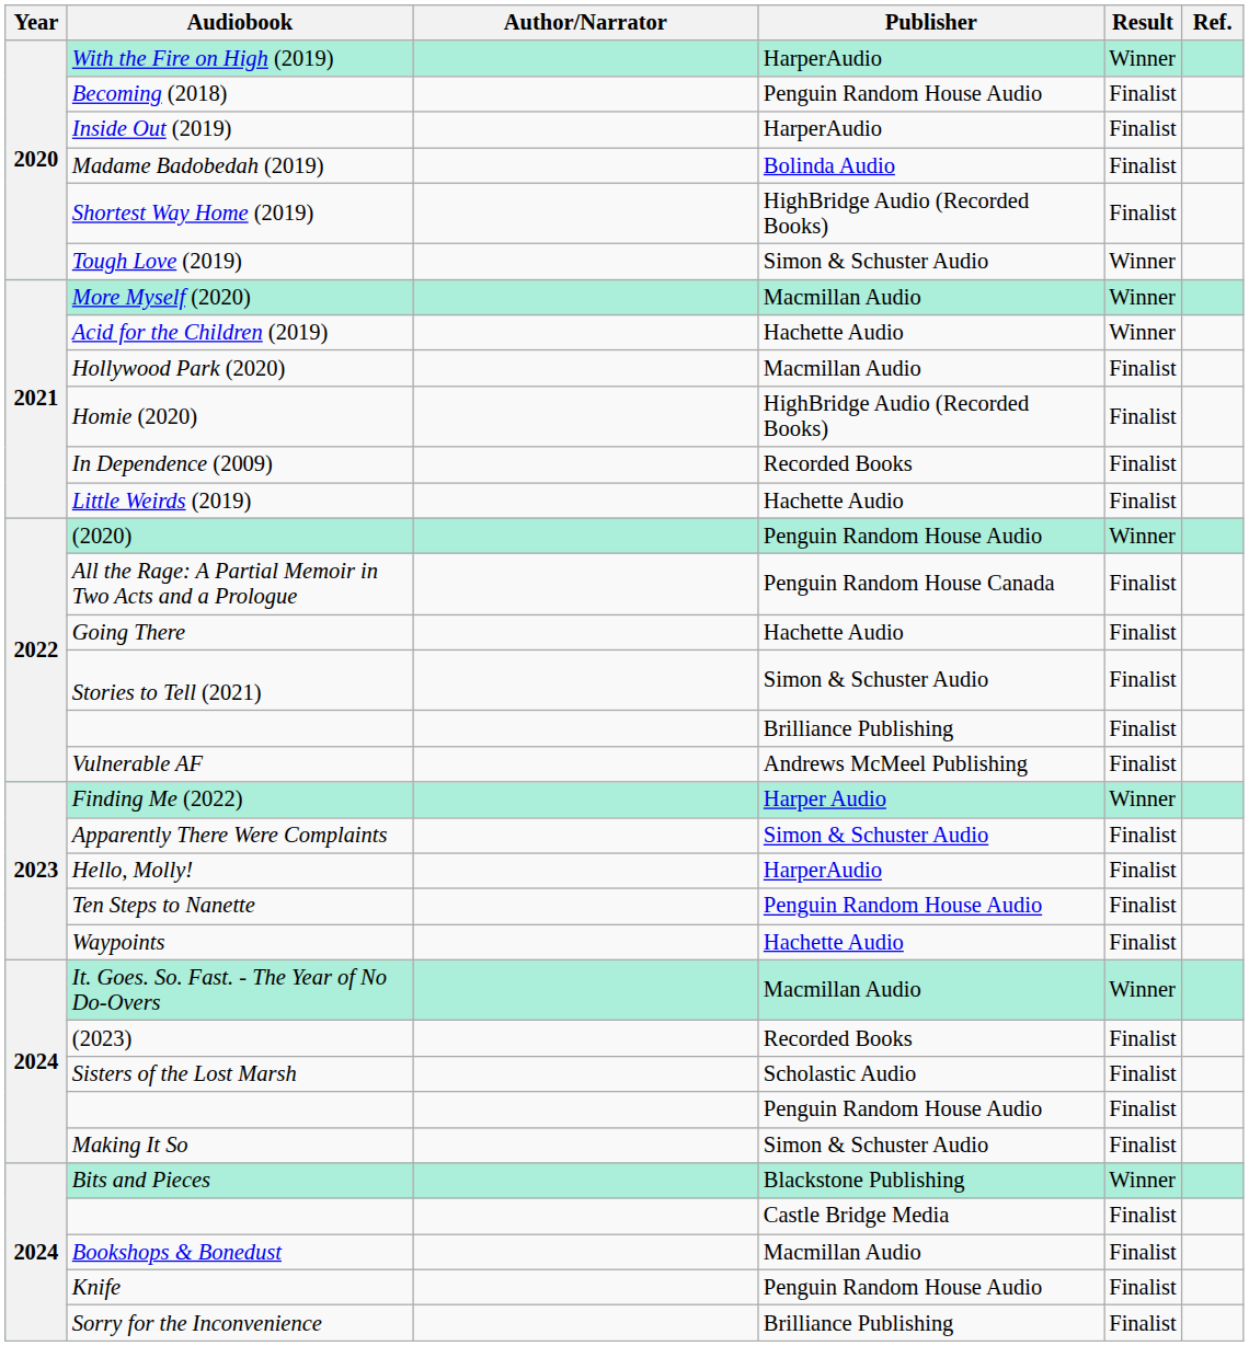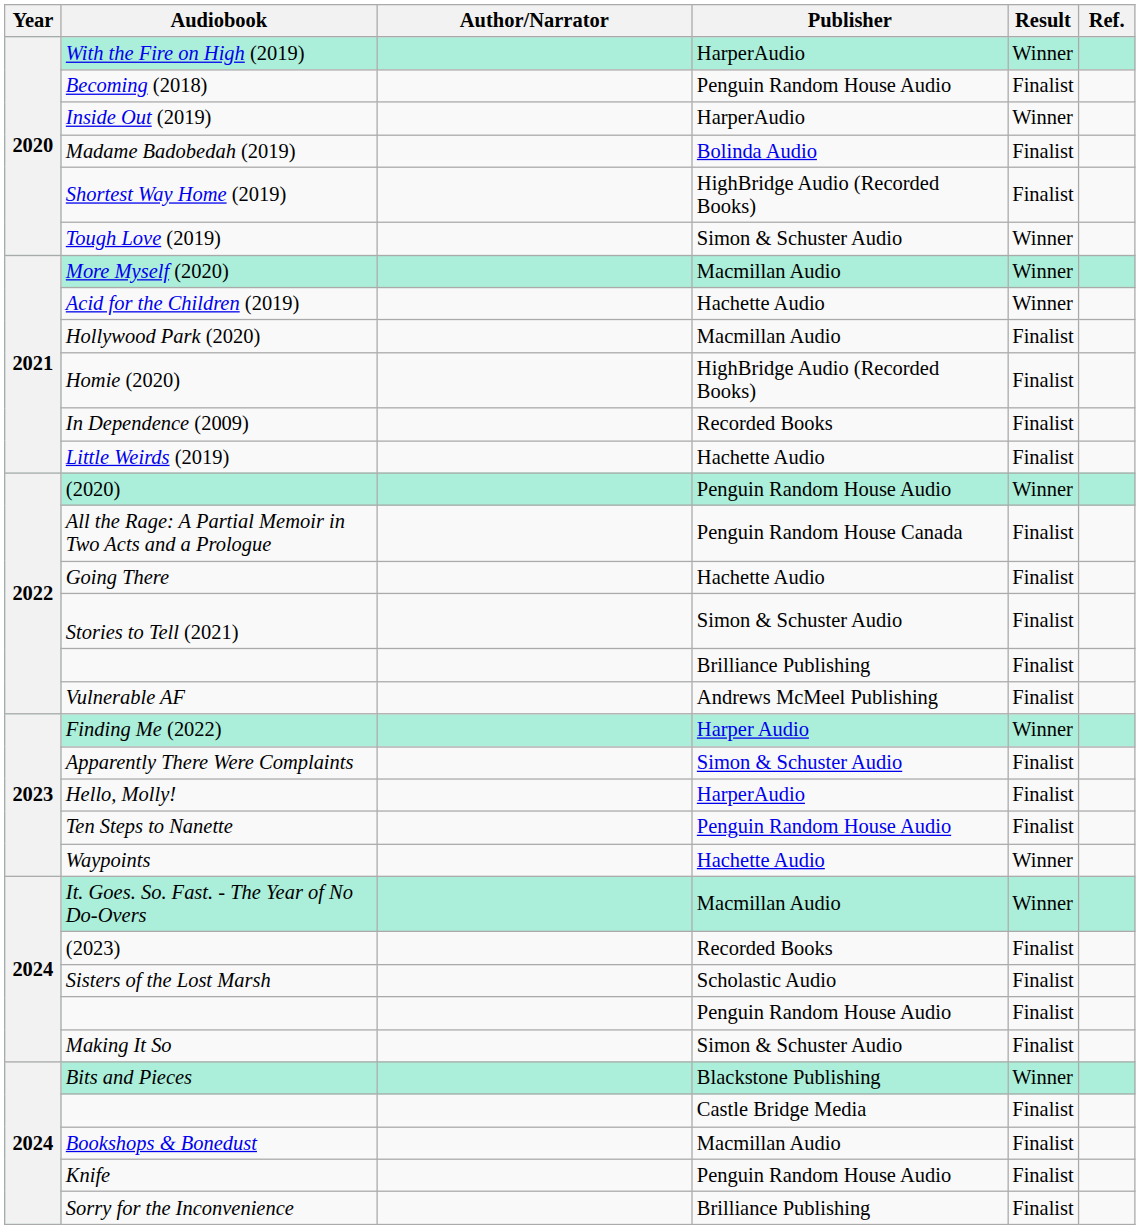Inside Out (2019) | Result: Finalist -> Winner
Waypoints | Result: Finalist -> Winner
